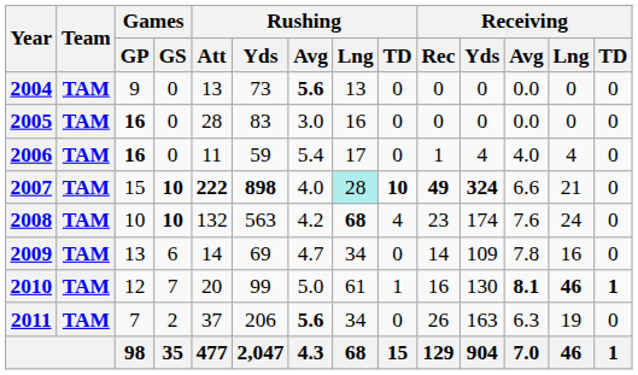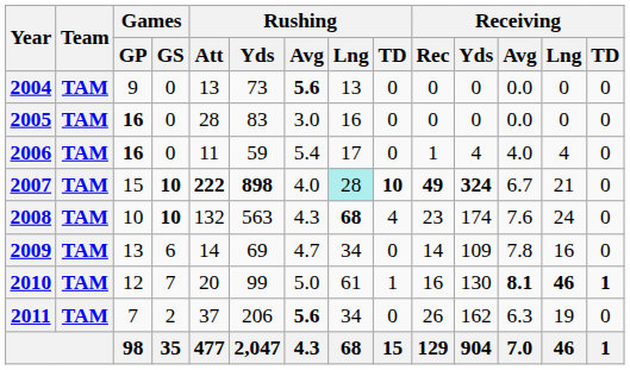2007 | Receiving / Avg: 6.6 -> 6.7
2008 | Rushing / Avg: 4.2 -> 4.3
2011 | Receiving / Yds: 163 -> 162
